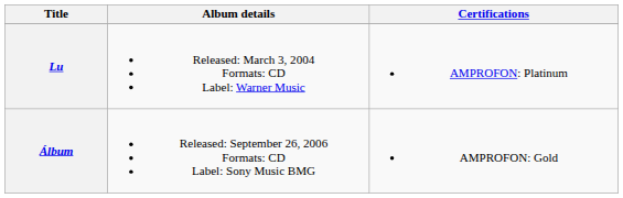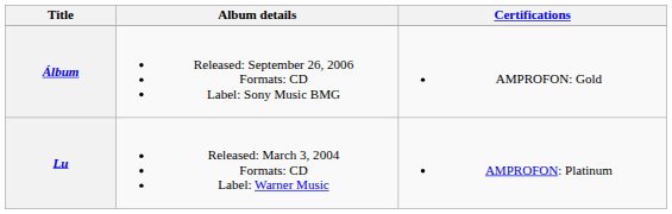rows swapped: Lu <-> Álbum
